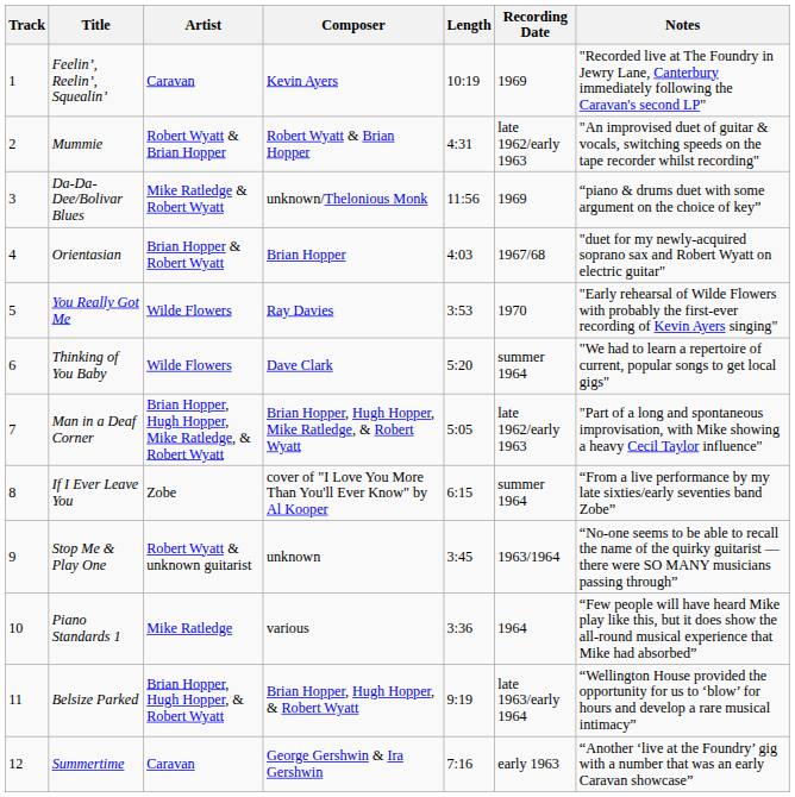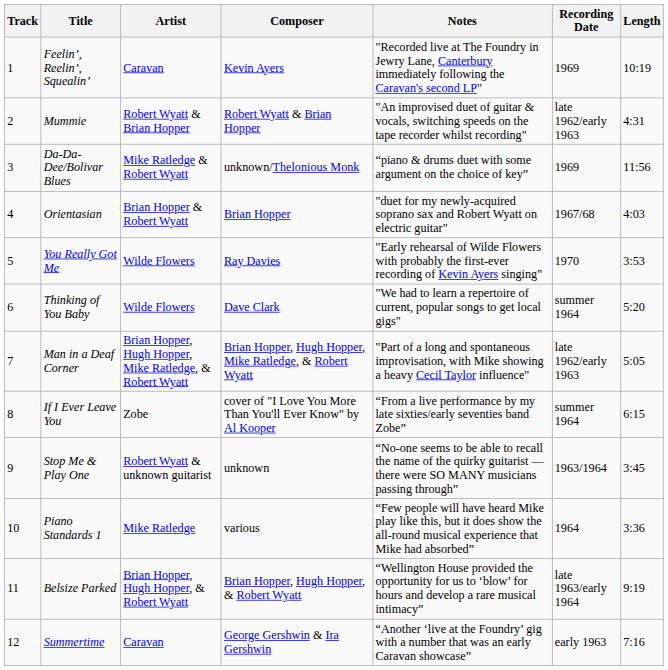columns swapped: Notes <-> Length
